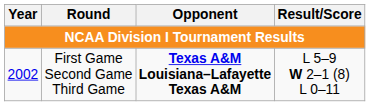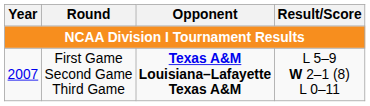First Game Second Game Third Game | Year: 2002 -> 2007
